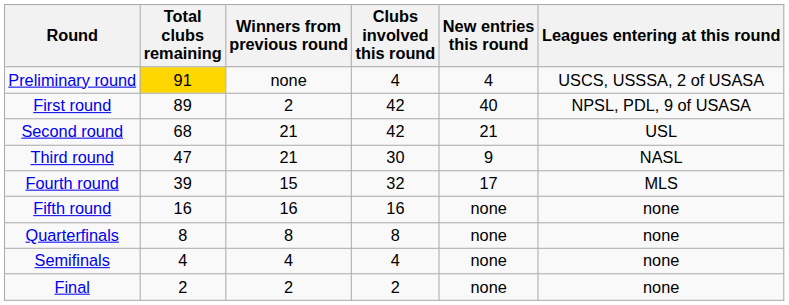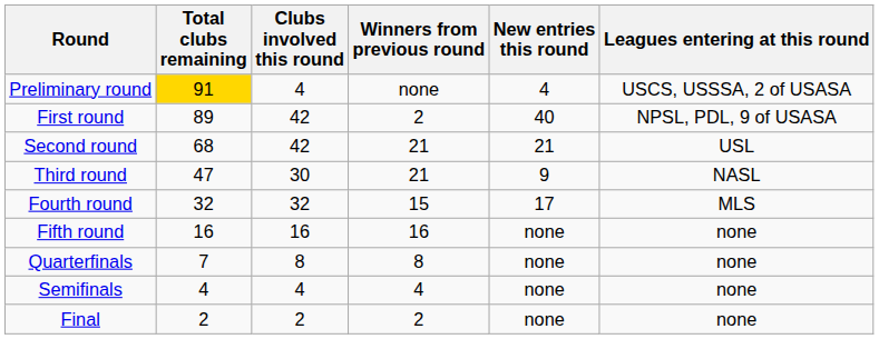columns swapped: Clubs involved this round <-> Winners from previous round
Fourth round | Total clubs remaining: 39 -> 32
Quarterfinals | Total clubs remaining: 8 -> 7
